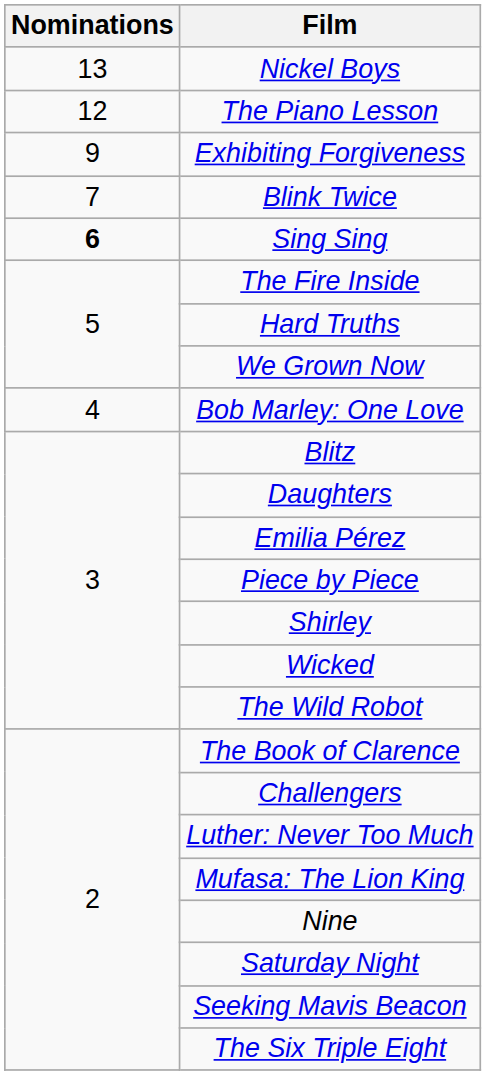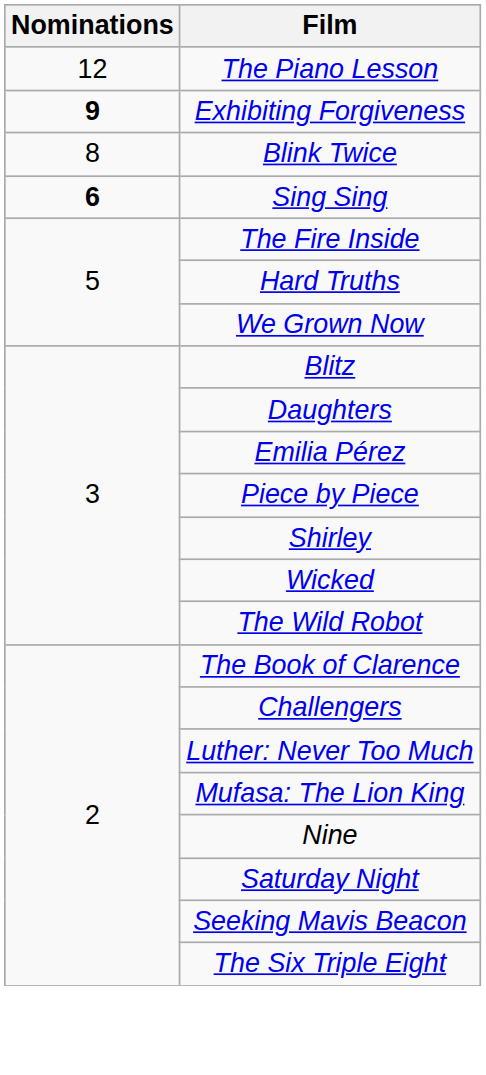- row: 13 | Nickel Boys
Exhibiting Forgiveness | Nominations: normal -> bold
Blink Twice | Nominations: 7 -> 8
- row: 4 | Bob Marley: One Love
